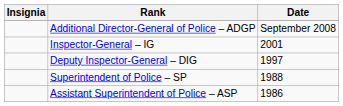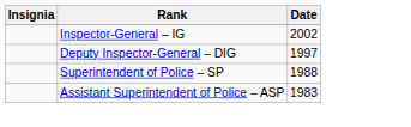- row: Additional Director-General of Police – ADGP | September 2008
Inspector-General – IG | Date: 2001 -> 2002
Assistant Superintendent of Police – ASP | Date: 1986 -> 1983
